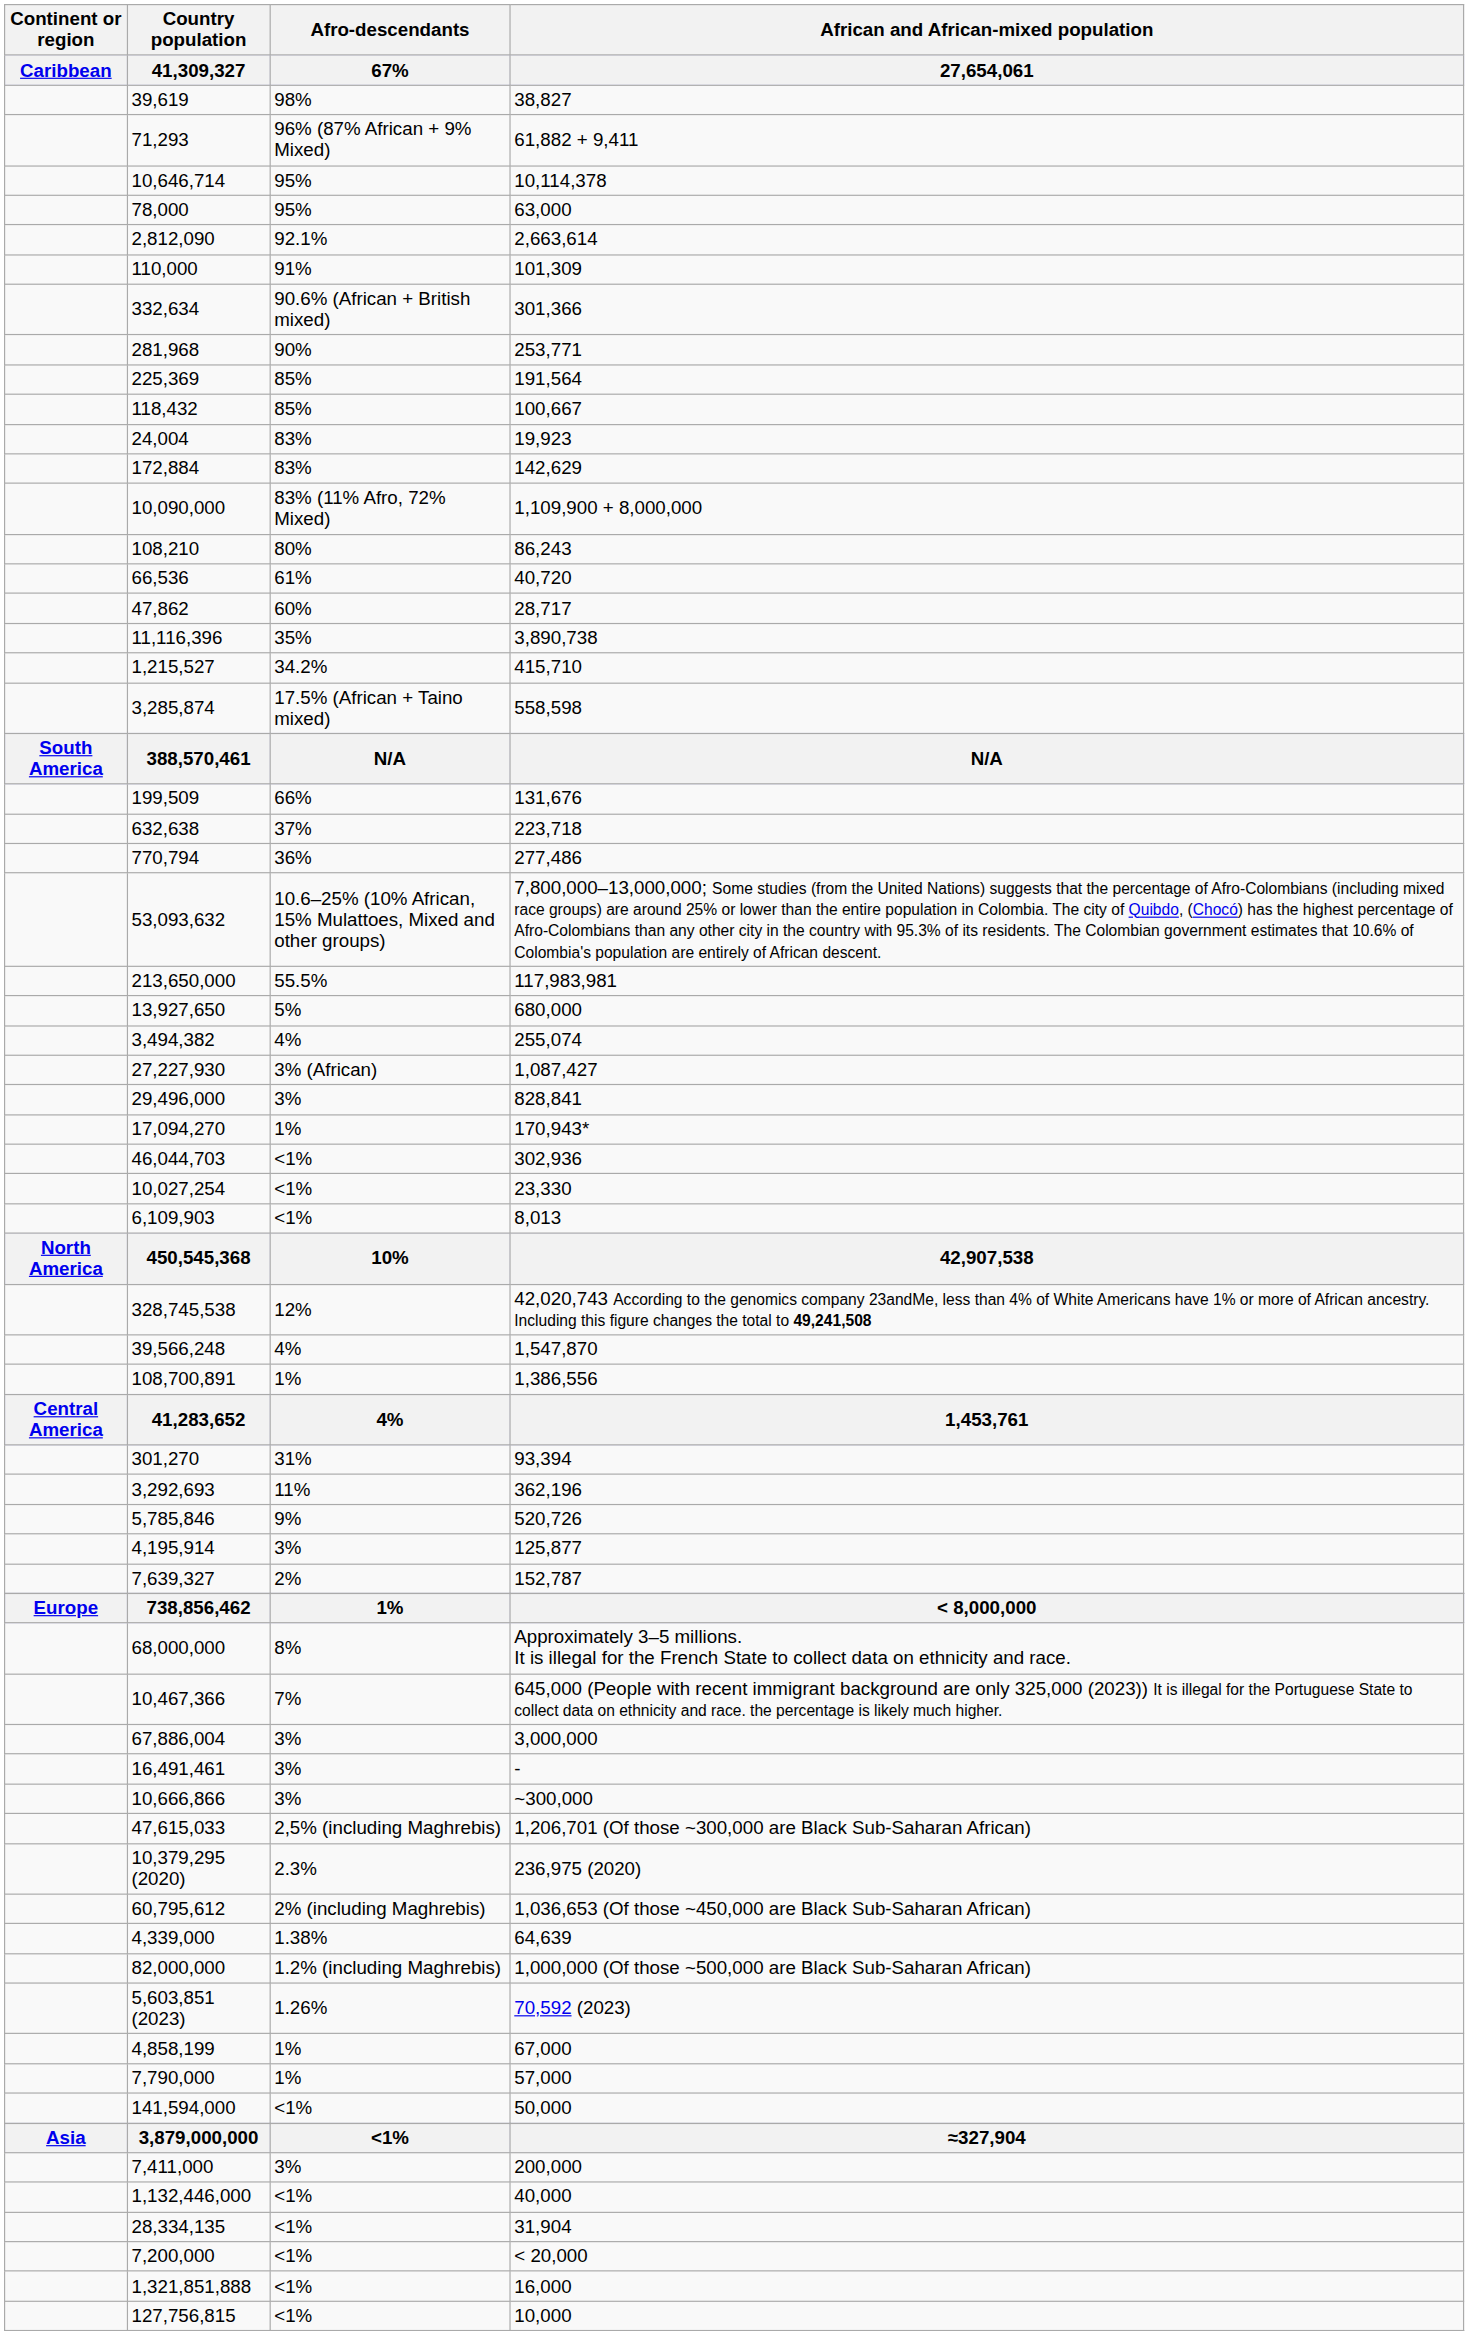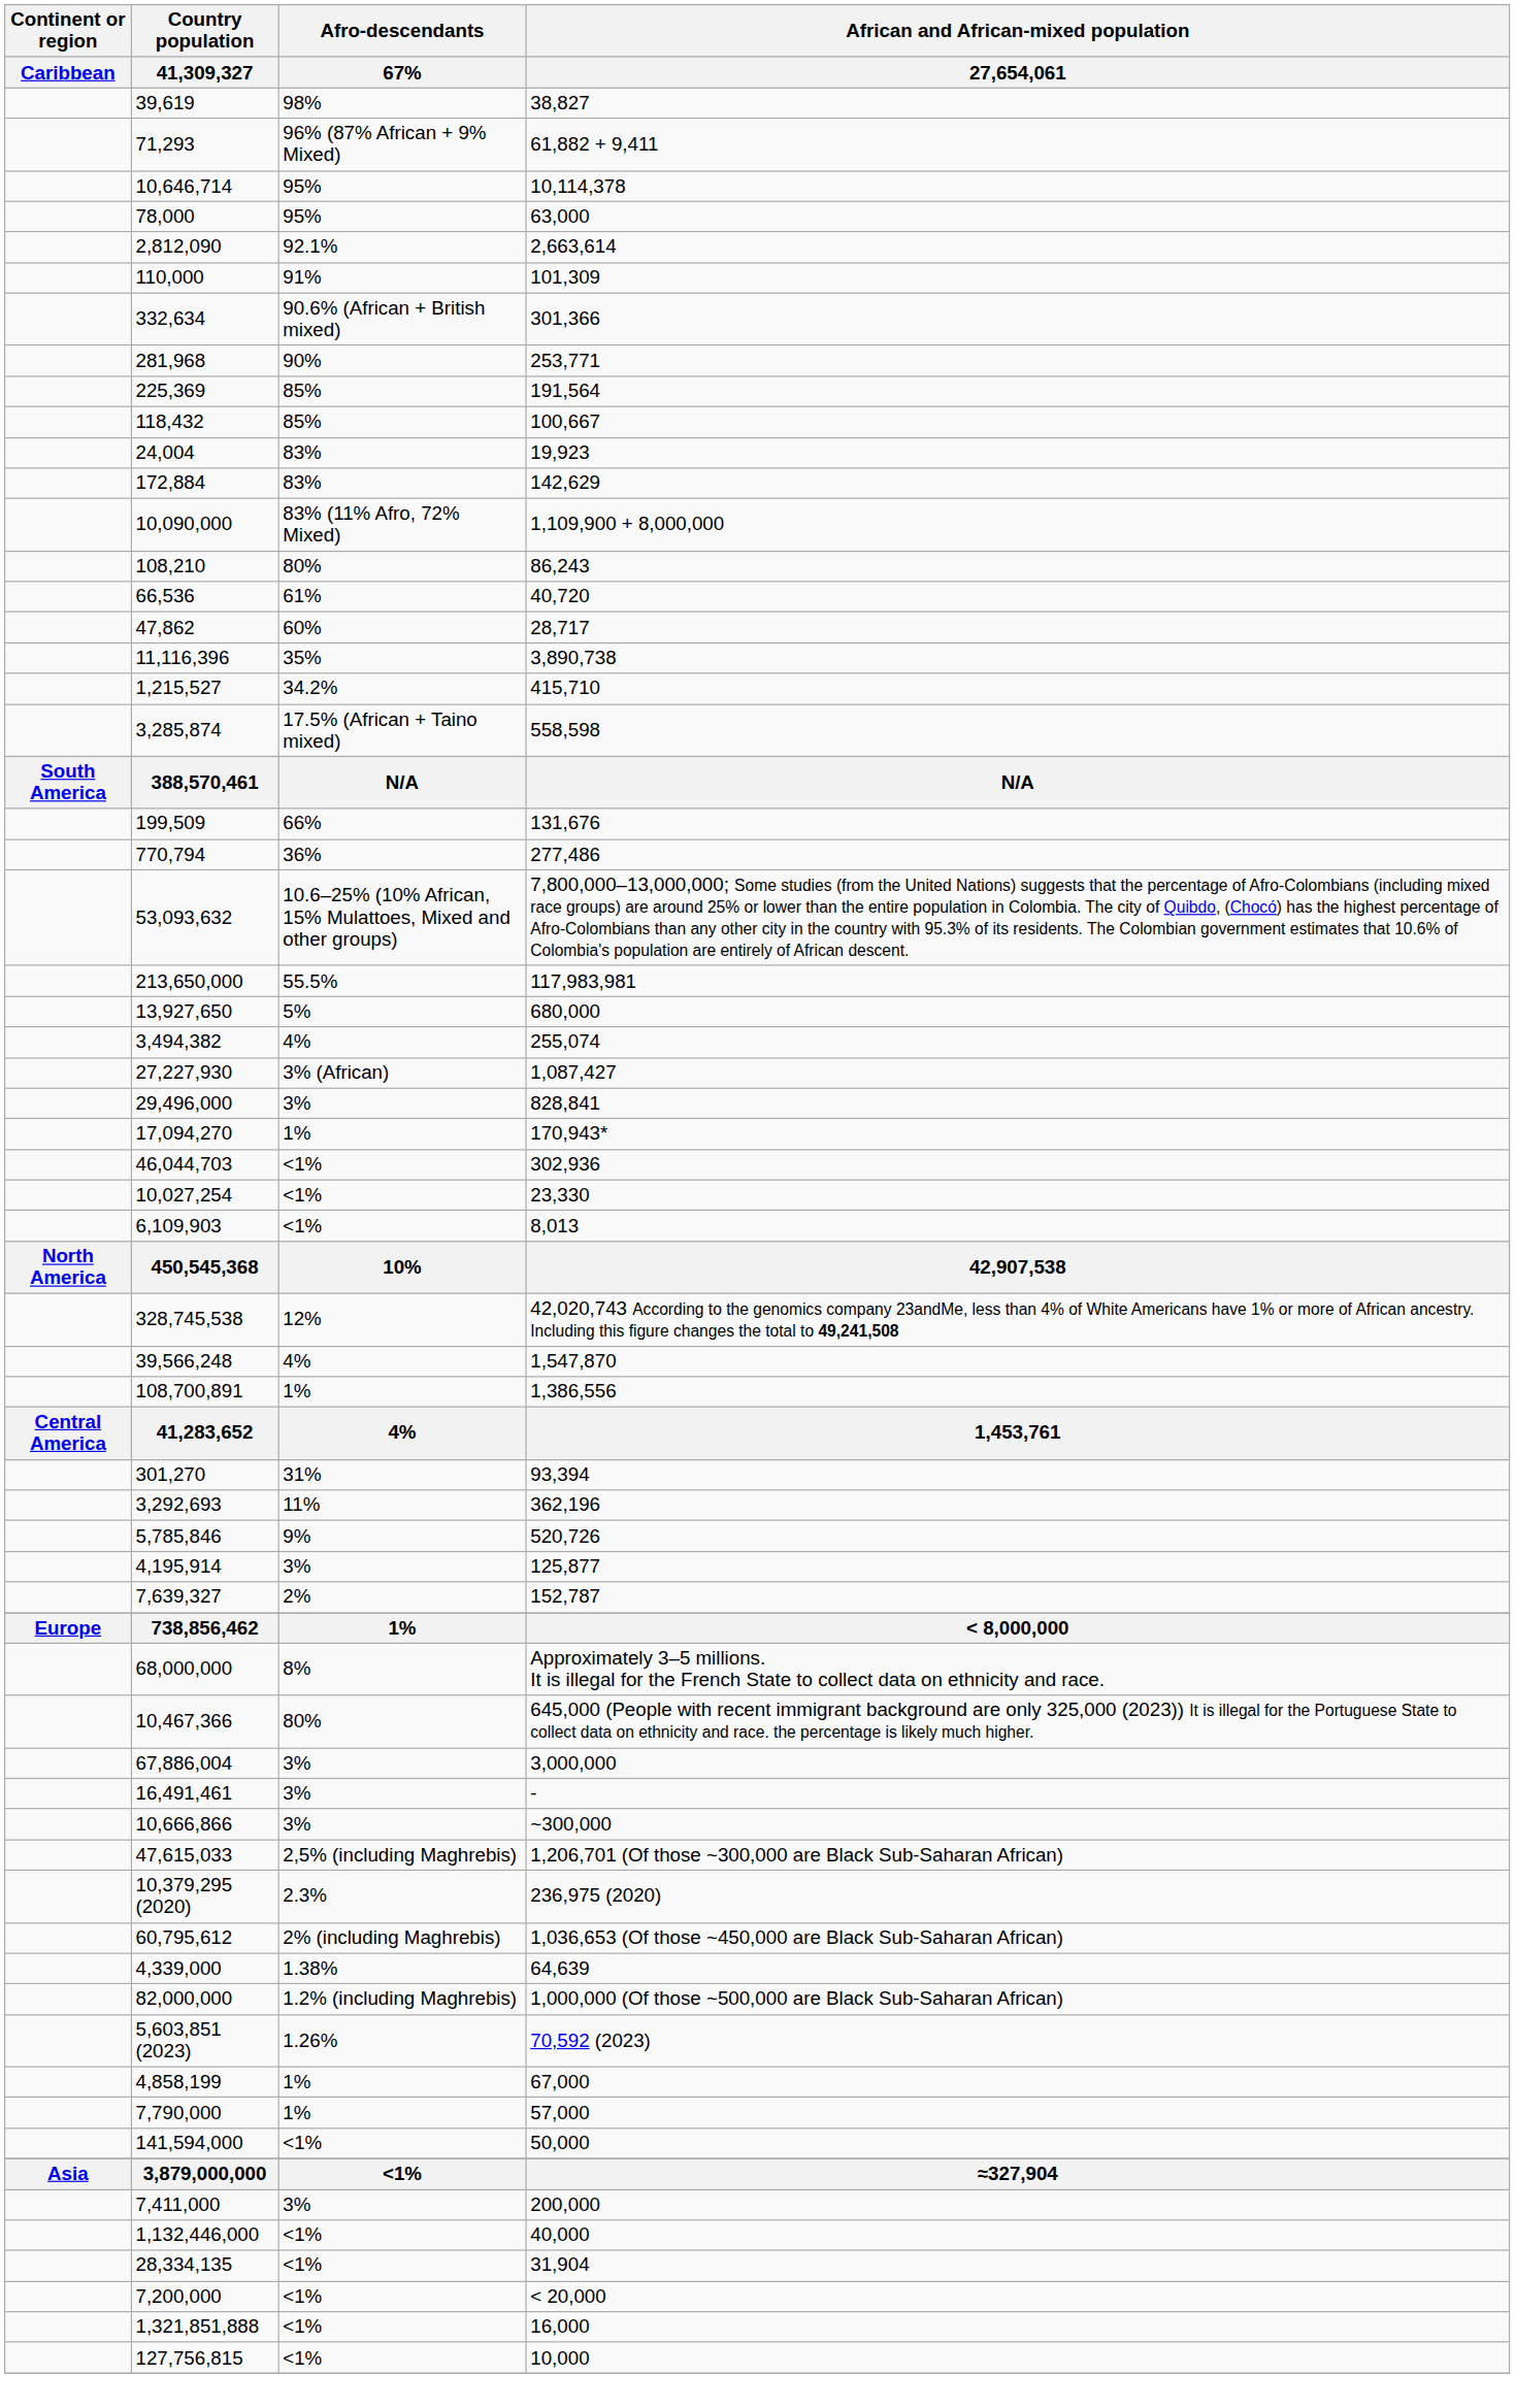- row: 632,638 | 37% | 223,718
10,467,366 | Afro-descendants / 67%: 7% -> 80%
